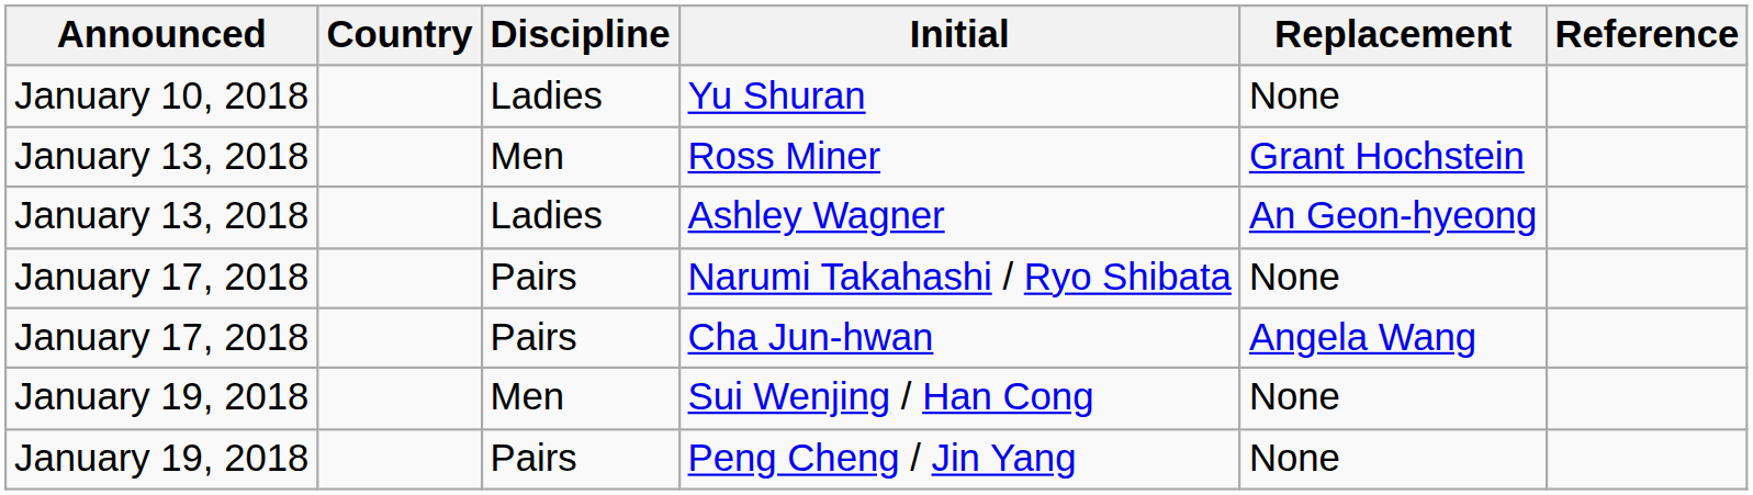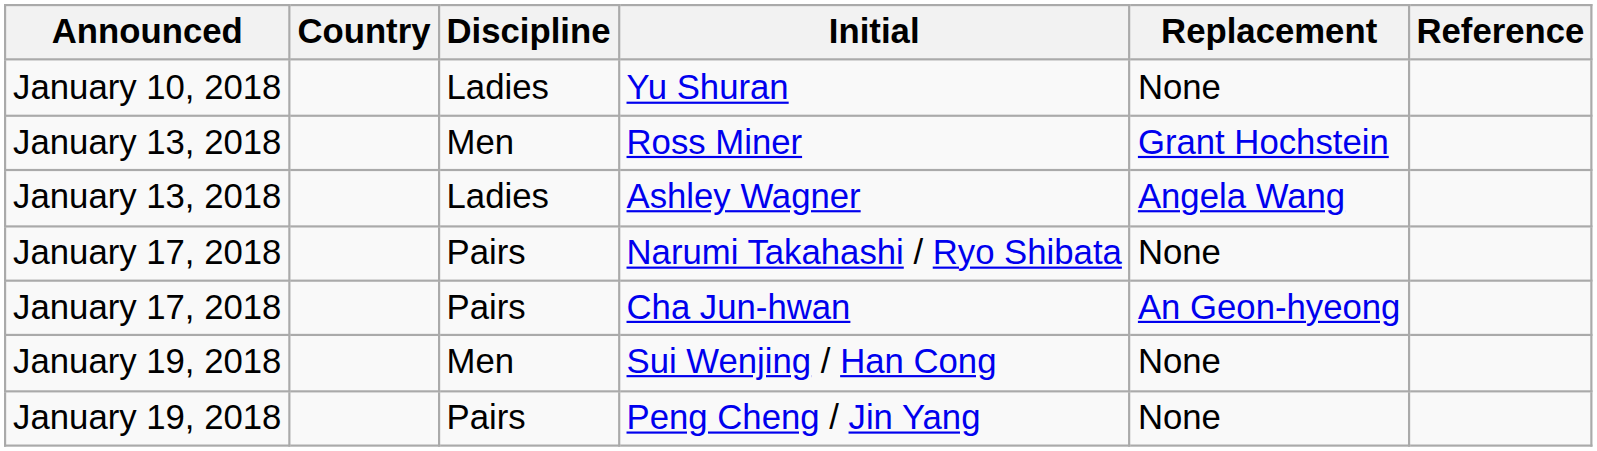Ashley Wagner | Replacement: An Geon-hyeong -> Angela Wang
Cha Jun-hwan | Replacement: Angela Wang -> An Geon-hyeong
